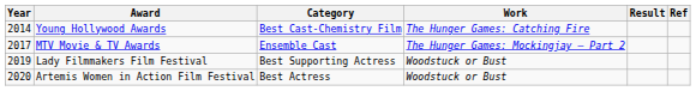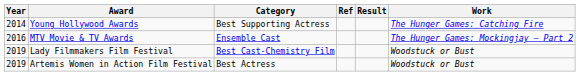columns swapped: Work <-> Ref
Young Hollywood Awards | Category: Best Cast-Chemistry Film -> Best Supporting Actress
MTV Movie & TV Awards | Year: 2017 -> 2016
Lady Filmmakers Film Festival | Category: Best Supporting Actress -> Best Cast-Chemistry Film
Artemis Women in Action Film Festival | Year: 2020 -> 2019
